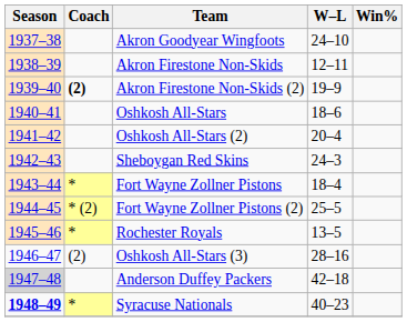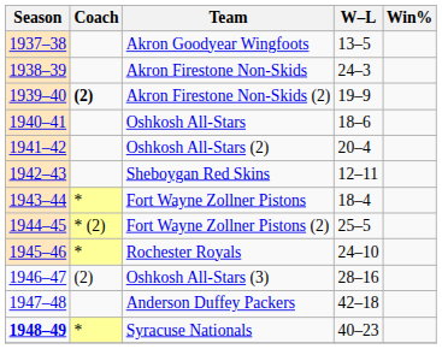Akron Goodyear Wingfoots | W–L: 24–10 -> 13–5
Akron Firestone Non-Skids | W–L: 12–11 -> 24–3
Sheboygan Red Skins | W–L: 24–3 -> 12–11
Rochester Royals | W–L: 13–5 -> 24–10
Anderson Duffey Packers | Season: lightgrey background -> no background
